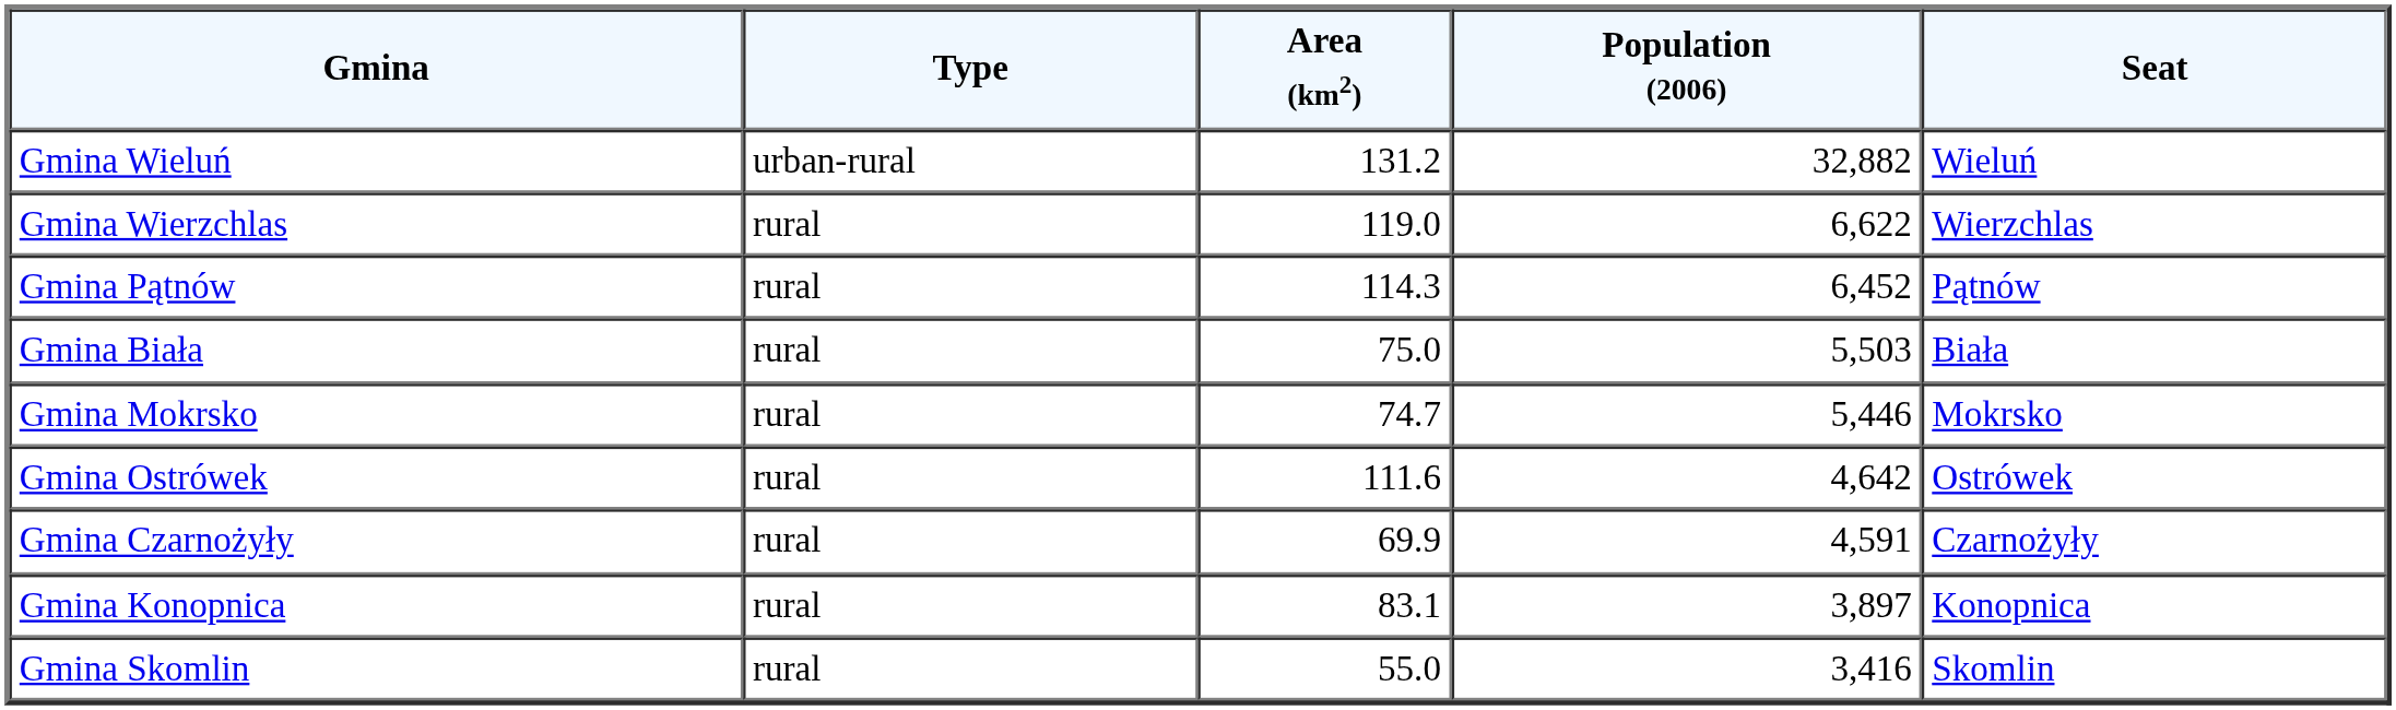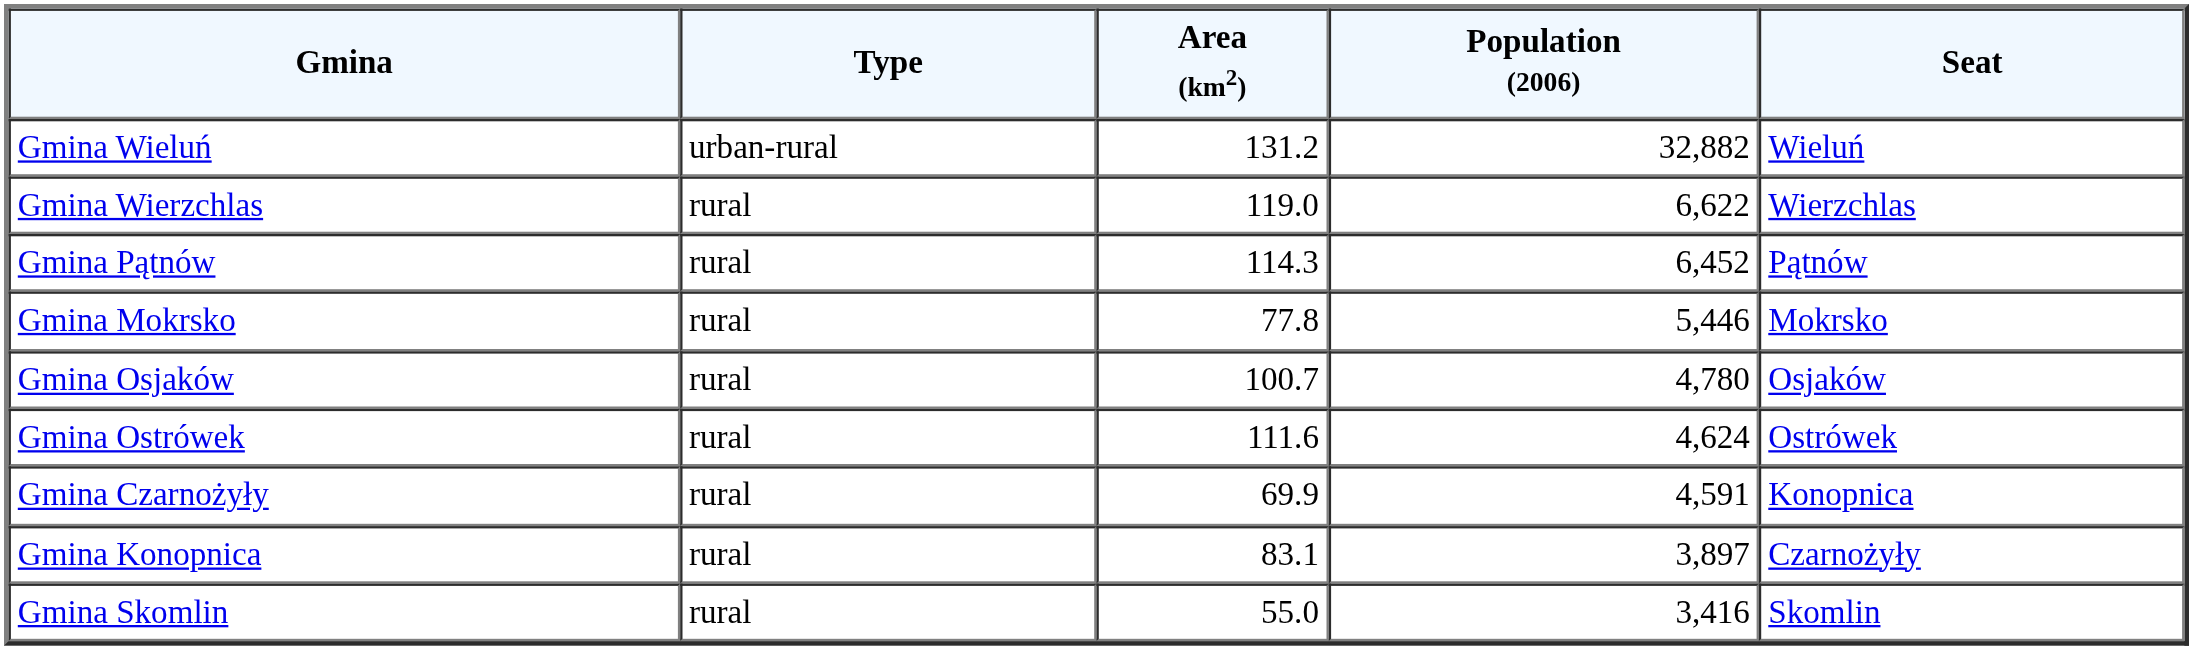- row: Gmina Biała | rural | 75.0 | 5,503 | Biała
Gmina Mokrsko | Area (km2): 74.7 -> 77.8
+ row: Gmina Osjaków | rural | 100.7 | 4,780 | Osjaków
Gmina Ostrówek | Population (2006): 4,642 -> 4,624
Gmina Czarnożyły | Seat: Czarnożyły -> Konopnica
Gmina Konopnica | Seat: Konopnica -> Czarnożyły
